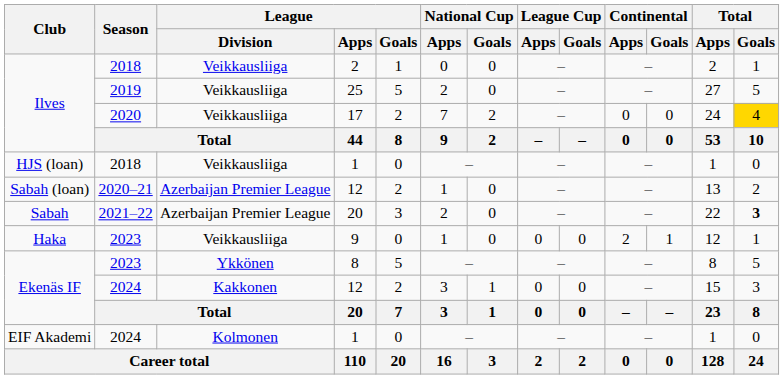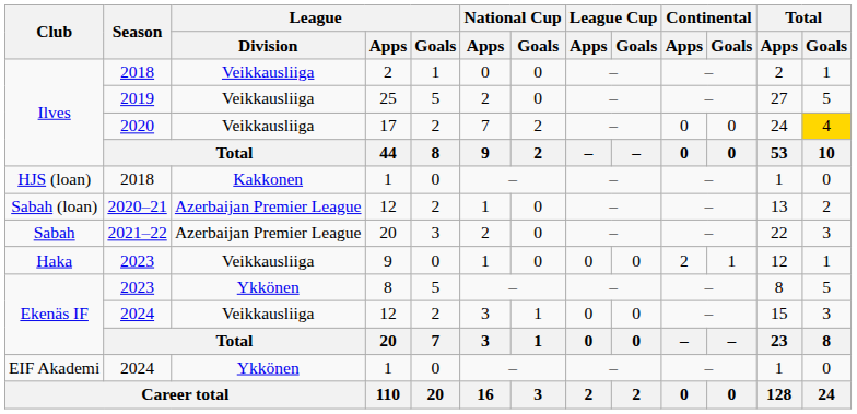HJS (loan) / 1 | League / Division: Veikkausliiga -> Kakkonen
Sabah / 20 | Total / Goals: bold -> normal
Ekenäs IF / 12 | League / Division: Kakkonen -> Veikkausliiga
EIF Akademi / 1 | League / Division: Kolmonen -> Ykkönen
